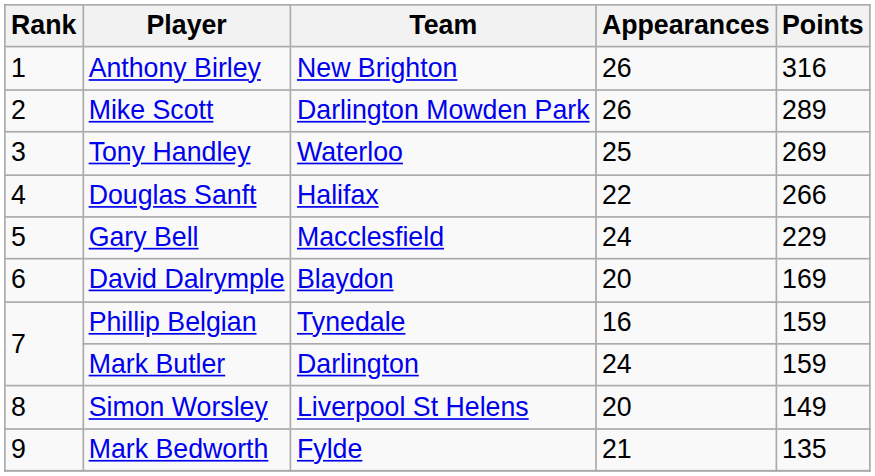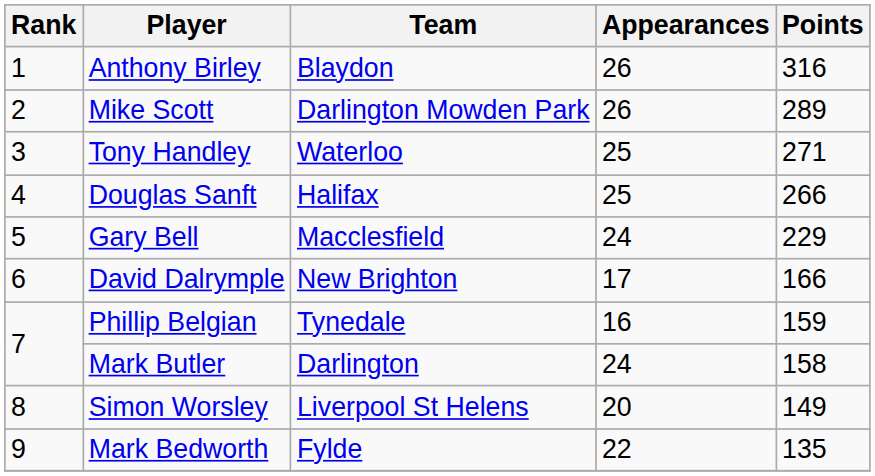Anthony Birley | Team: New Brighton -> Blaydon
Tony Handley | Points: 269 -> 271
Douglas Sanft | Appearances: 22 -> 25
David Dalrymple | Team: Blaydon -> New Brighton
David Dalrymple | Appearances: 20 -> 17
David Dalrymple | Points: 169 -> 166
Mark Butler | Points: 159 -> 158
Mark Bedworth | Appearances: 21 -> 22
